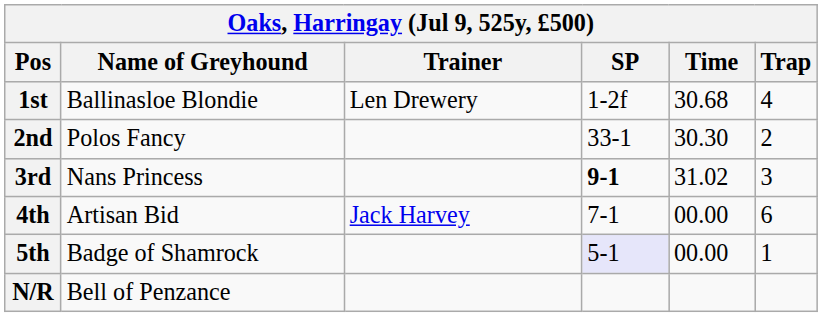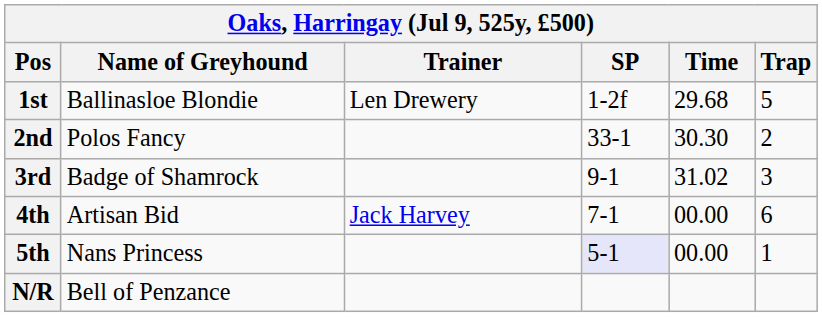1st | Time: 30.68 -> 29.68
1st | Trap: 4 -> 5
3rd | Name of Greyhound: Nans Princess -> Badge of Shamrock
3rd | SP: bold -> normal
5th | Name of Greyhound: Badge of Shamrock -> Nans Princess
